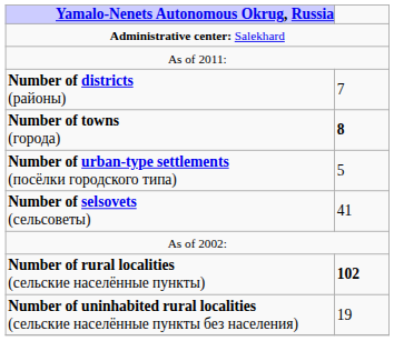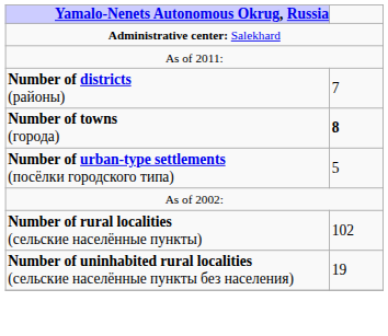- row: Number of selsovets (сельсоветы) | 41
Number of rural localities (сельские населённые пункты) | column 2: bold -> normal
